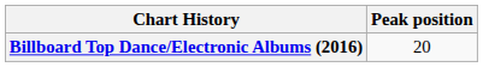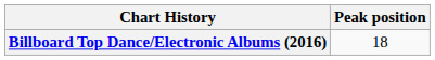Billboard Top Dance/Electronic Albums (2016) | Peak position: 20 -> 18
